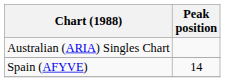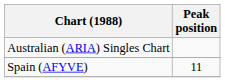Spain (AFYVE) | Peak position: 14 -> 11
